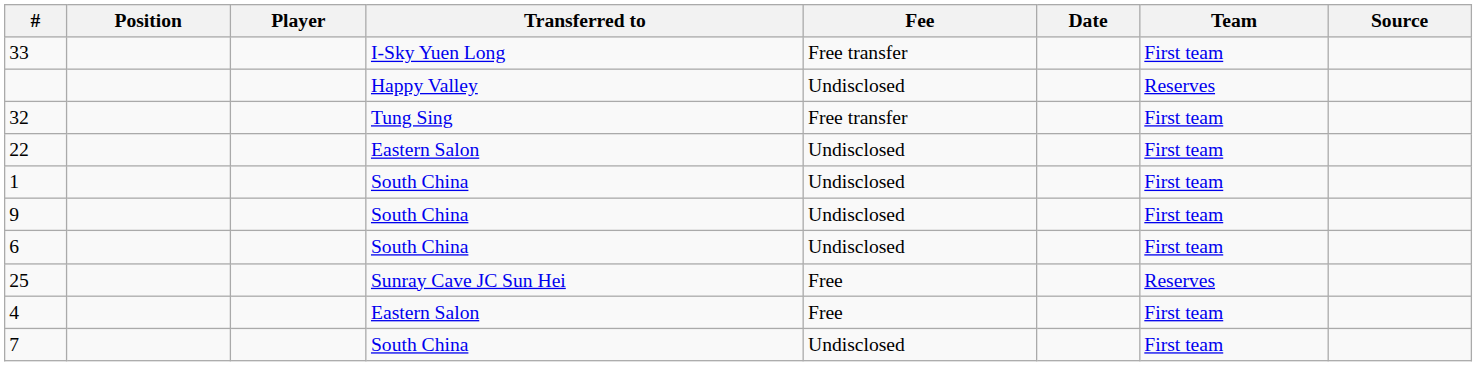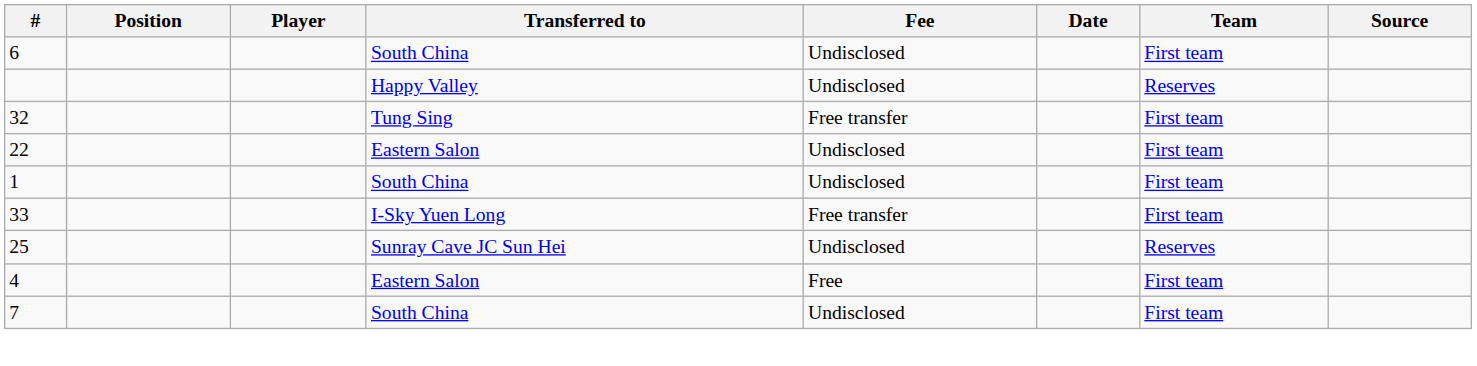rows swapped: 33 <-> 6
- row: 9 | South China | Undisclosed | First team
25 | Fee: Free -> Undisclosed
